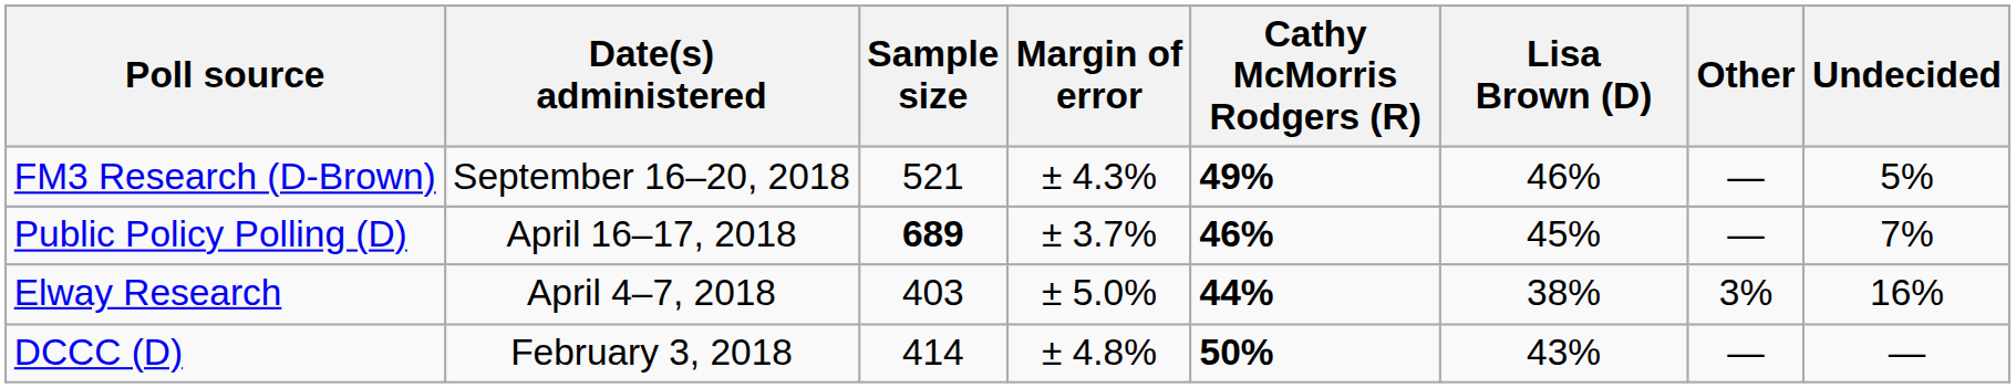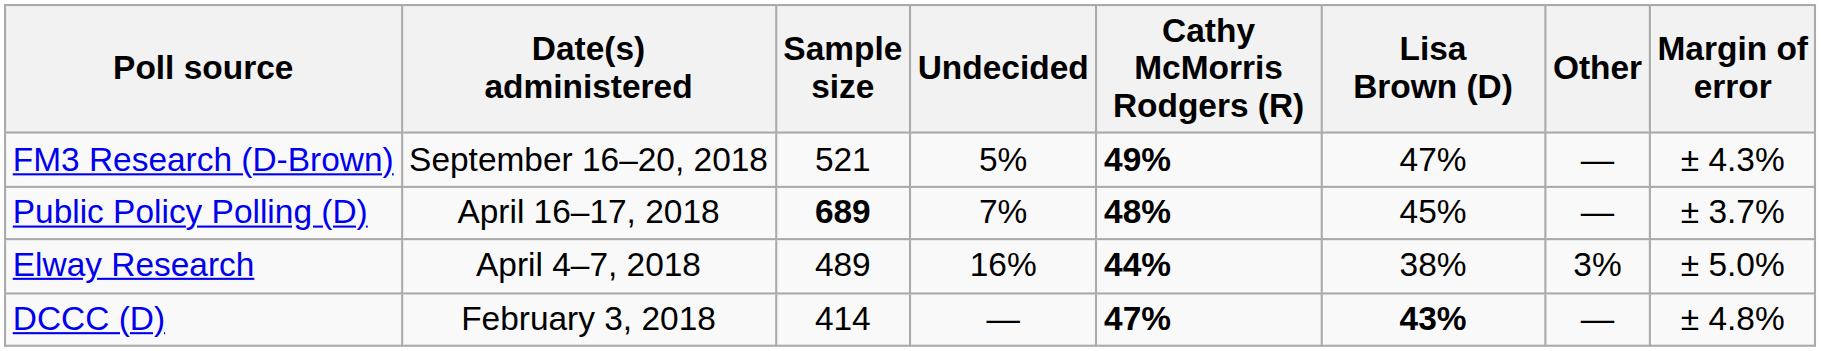columns swapped: Margin of error <-> Undecided
FM3 Research (D-Brown) | Lisa Brown (D): 46% -> 47%
Public Policy Polling (D) | Cathy McMorris Rodgers (R): 46% -> 48%
Elway Research | Sample size: 403 -> 489
DCCC (D) | Cathy McMorris Rodgers (R): 50% -> 47%
DCCC (D) | Lisa Brown (D): normal -> bold
